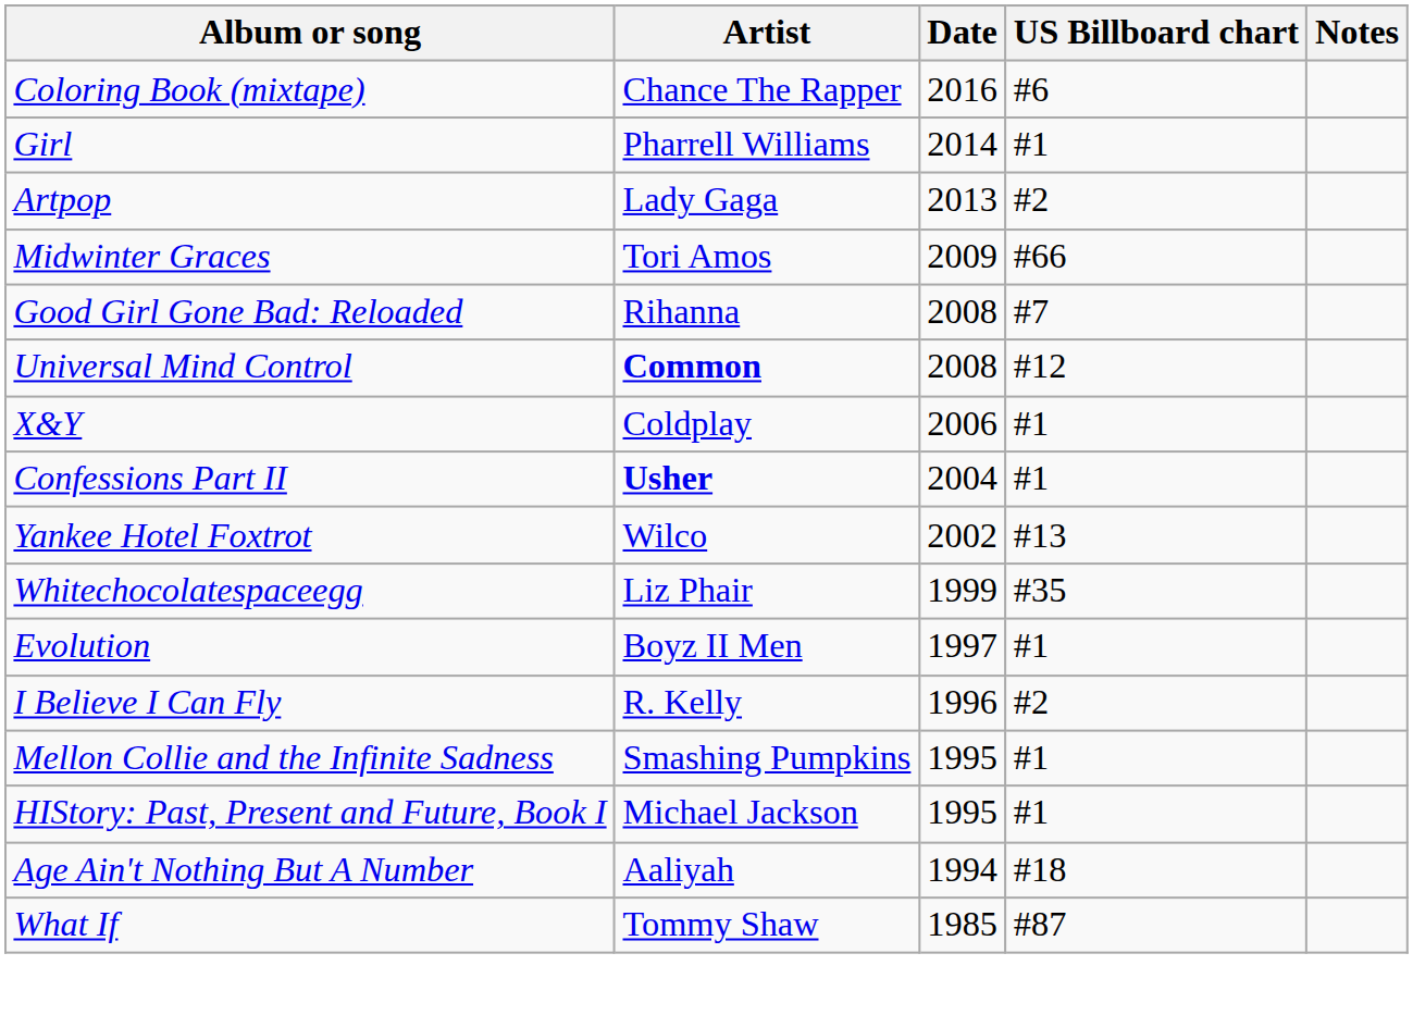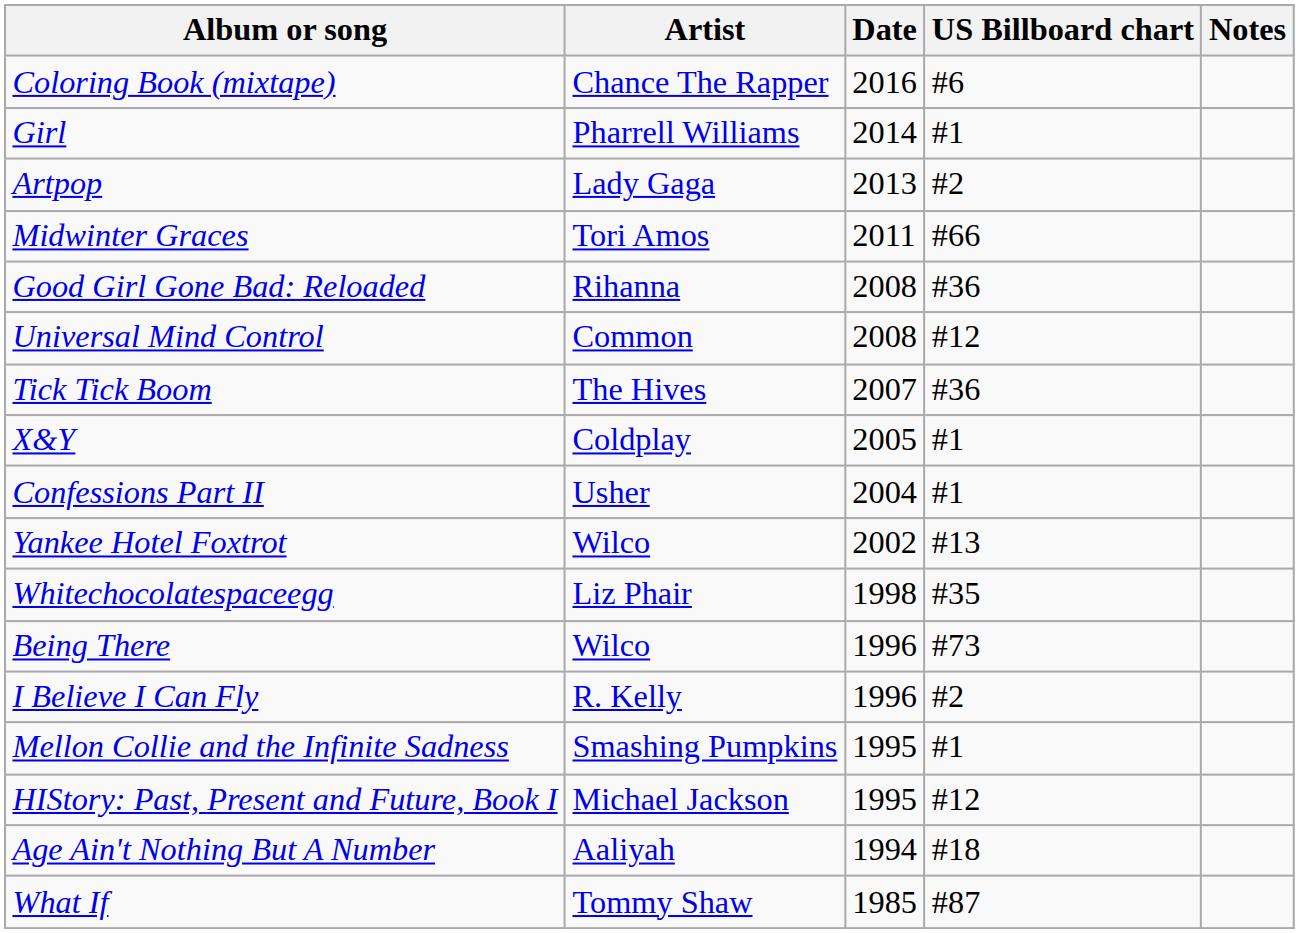Midwinter Graces | Date: 2009 -> 2011
Good Girl Gone Bad: Reloaded | US Billboard chart: #7 -> #36
Universal Mind Control | Artist: bold -> normal
+ row: Tick Tick Boom | The Hives | 2007 | #36
X&Y | Date: 2006 -> 2005
Confessions Part II | Artist: bold -> normal
Whitechocolatespaceegg | Date: 1999 -> 1998
- row: Evolution | Boyz II Men | 1997 | #1
+ row: Being There | Wilco | 1996 | #73
HIStory: Past, Present and Future, Book I | US Billboard chart: #1 -> #12
